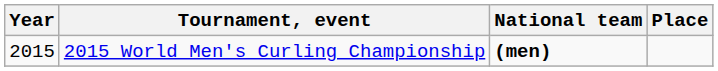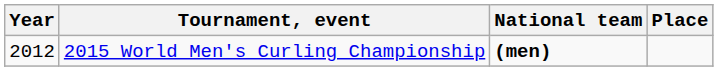2015 World Men's Curling Championship | Year: 2015 -> 2012
